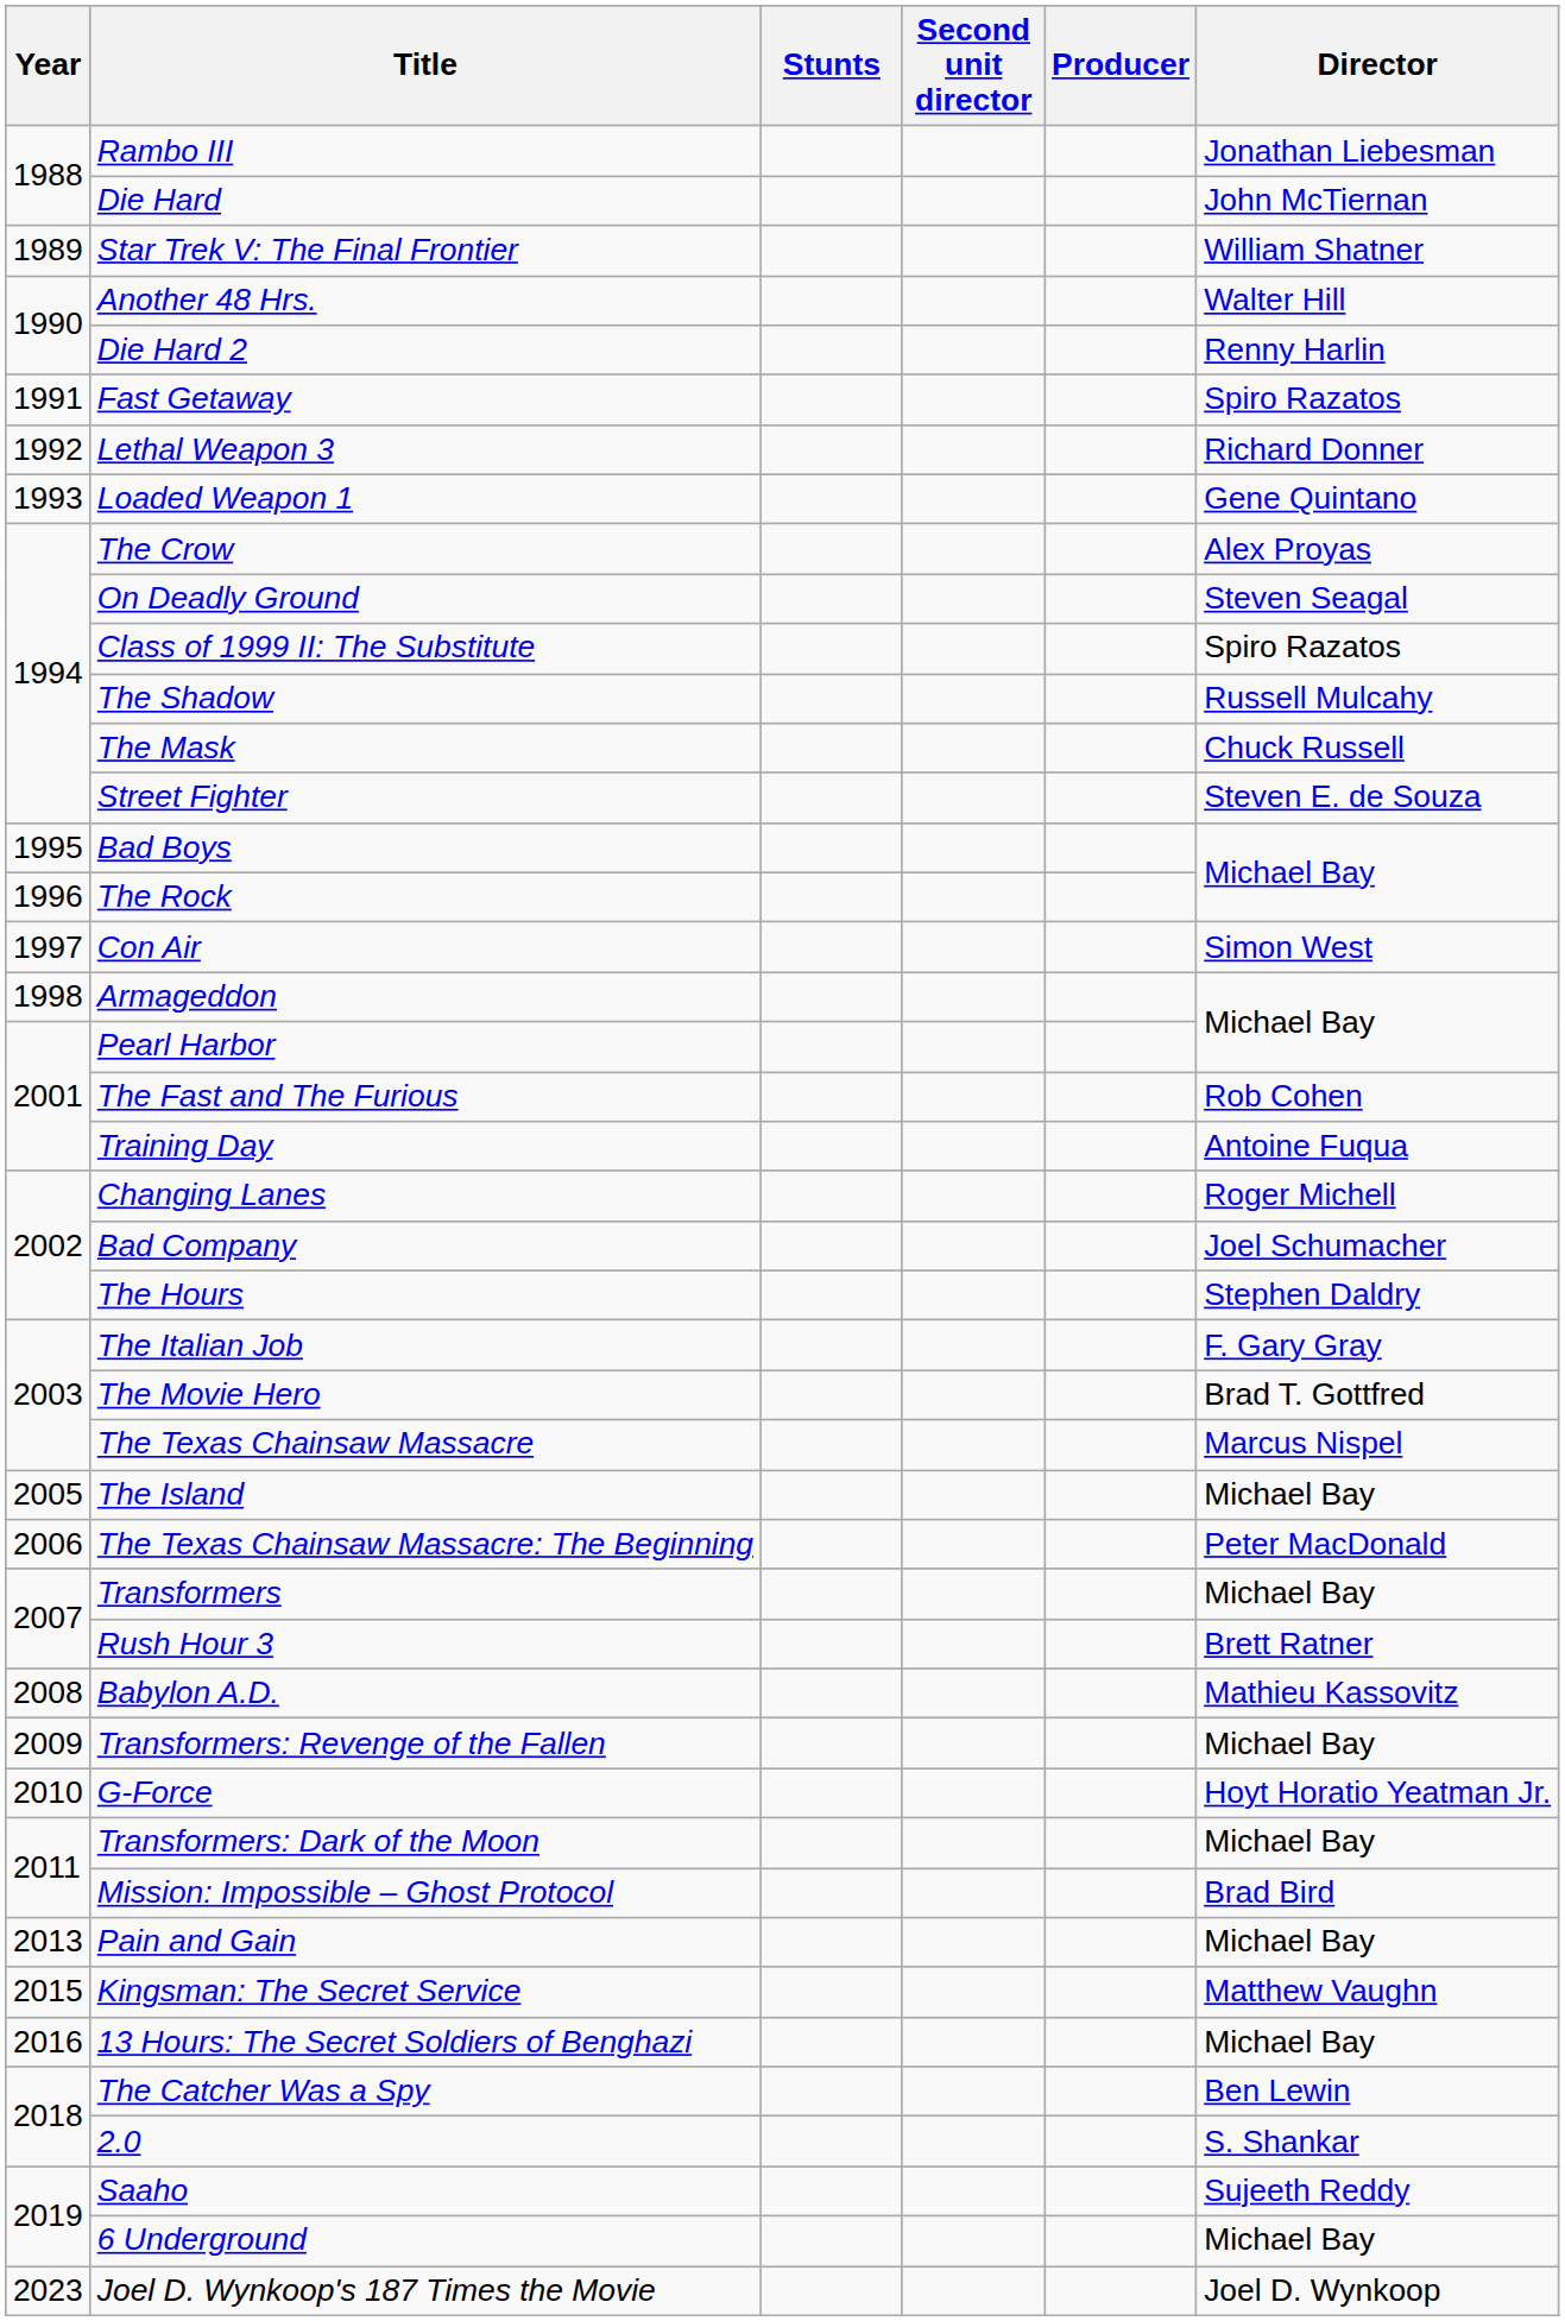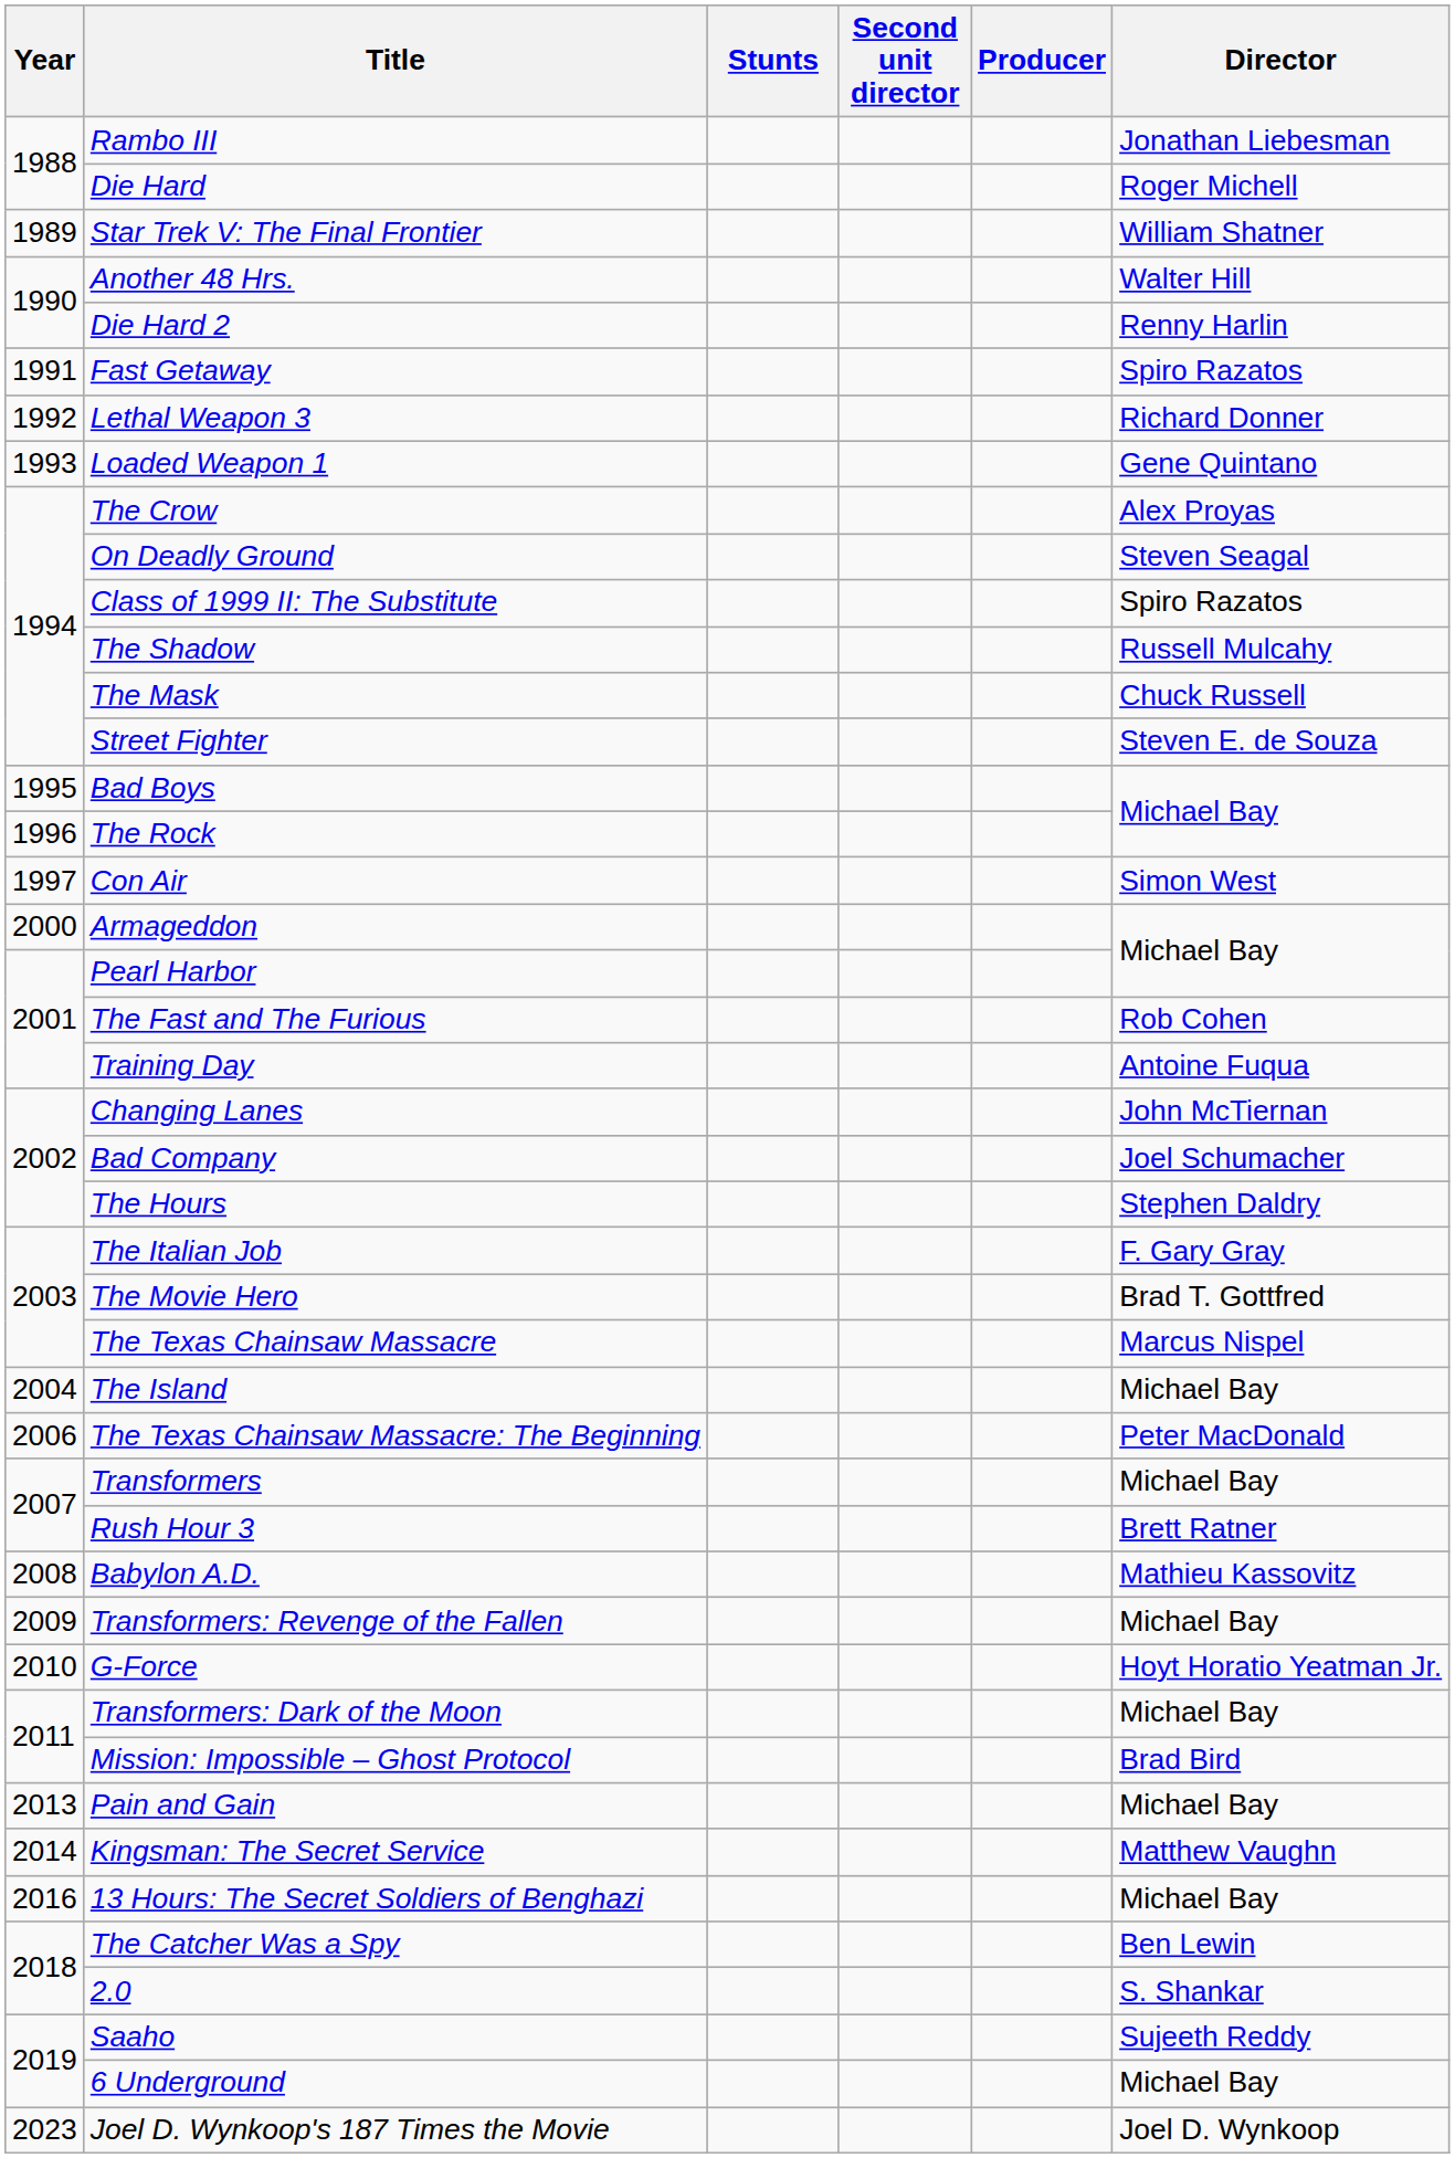Die Hard | Director: John McTiernan -> Roger Michell
Armageddon | Year: 1998 -> 2000
Changing Lanes | Director: Roger Michell -> John McTiernan
The Island | Year: 2005 -> 2004
Kingsman: The Secret Service | Year: 2015 -> 2014
